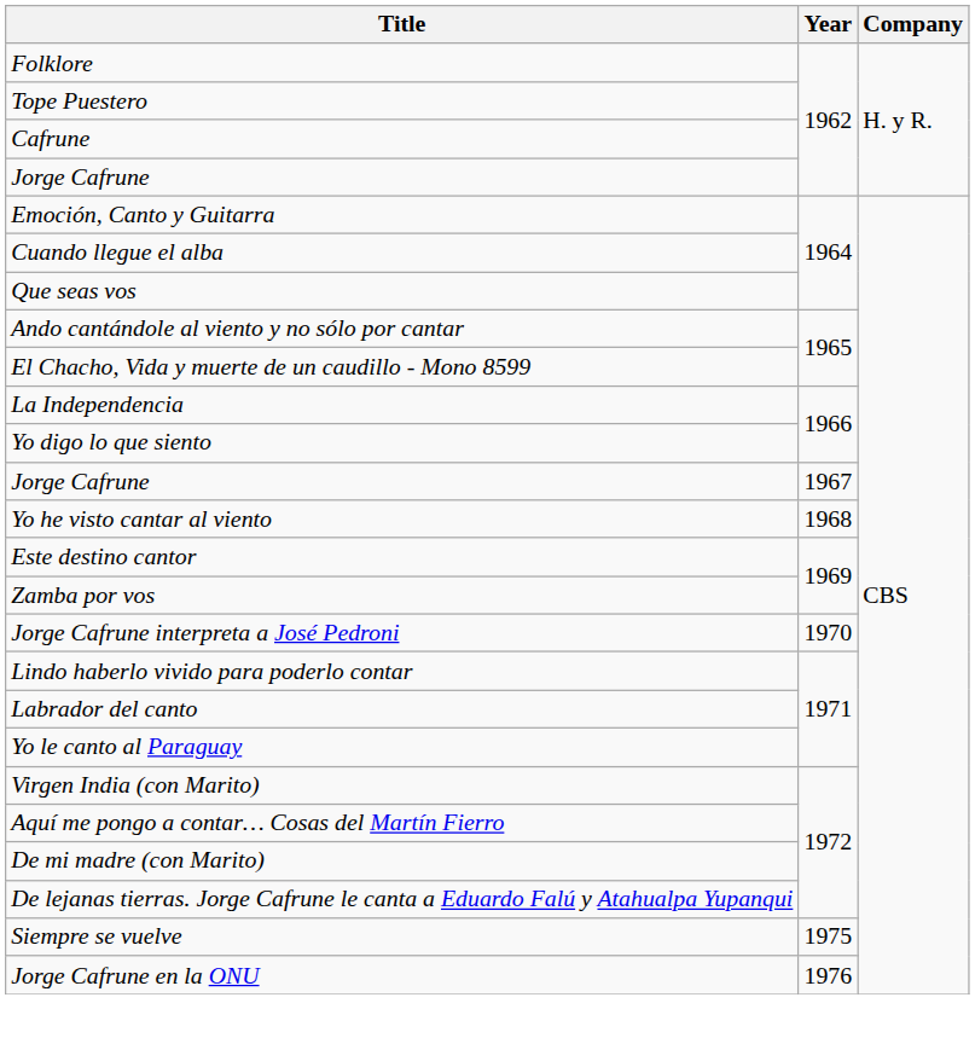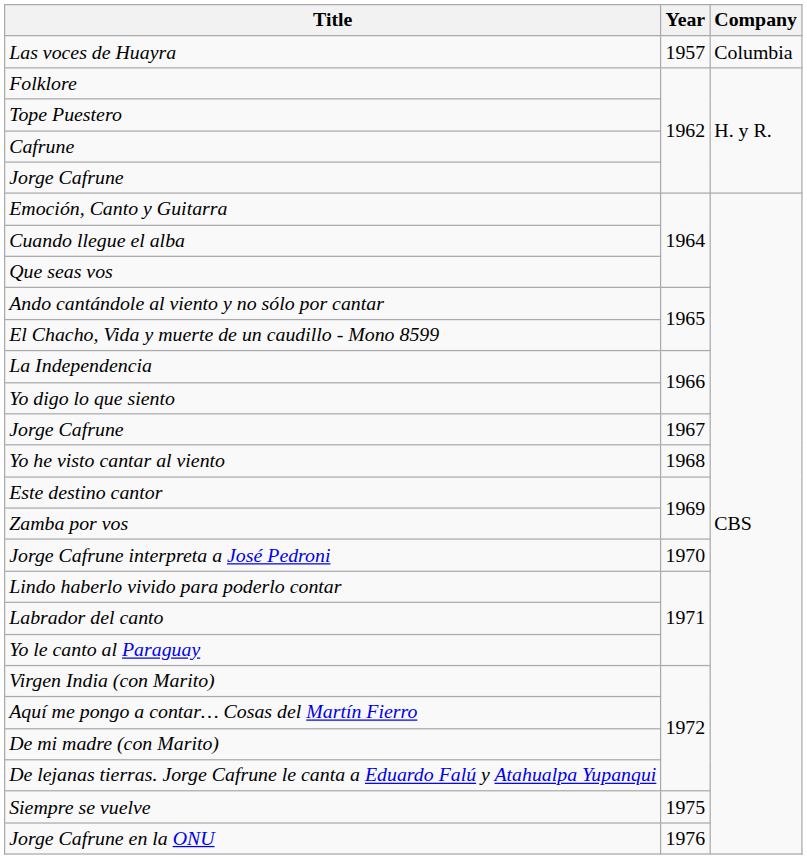+ row: Las voces de Huayra | 1957 | Columbia
